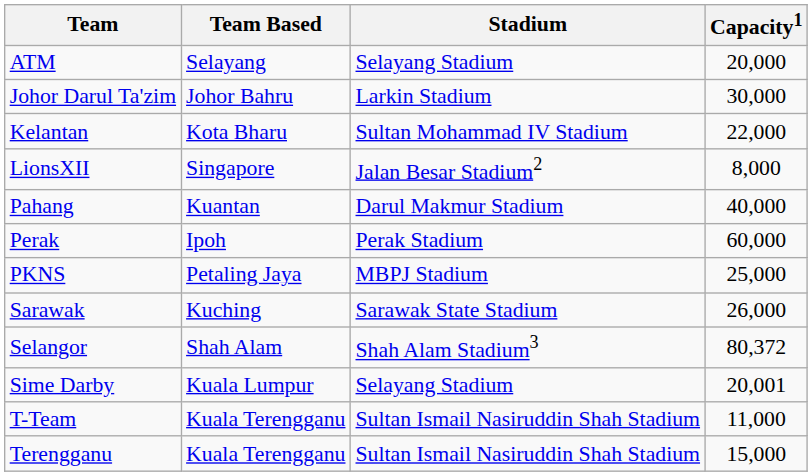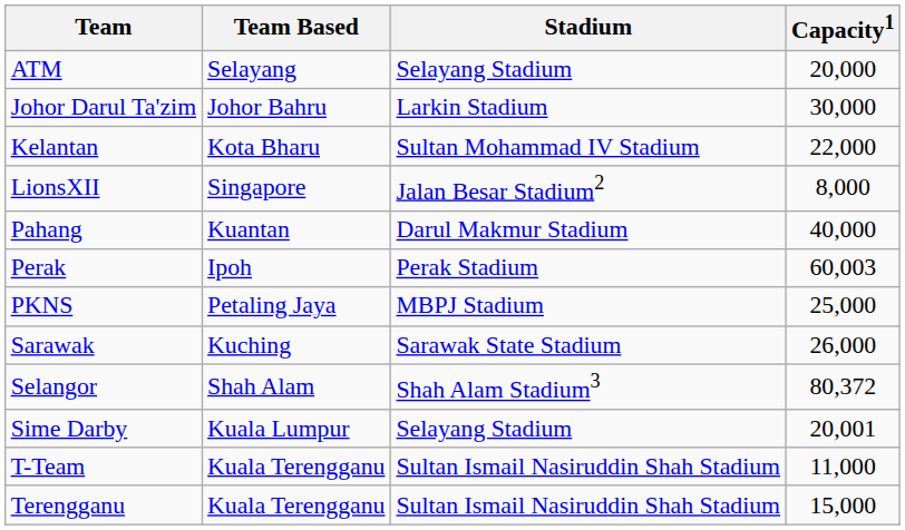Perak | Capacity1: 60,000 -> 60,003
